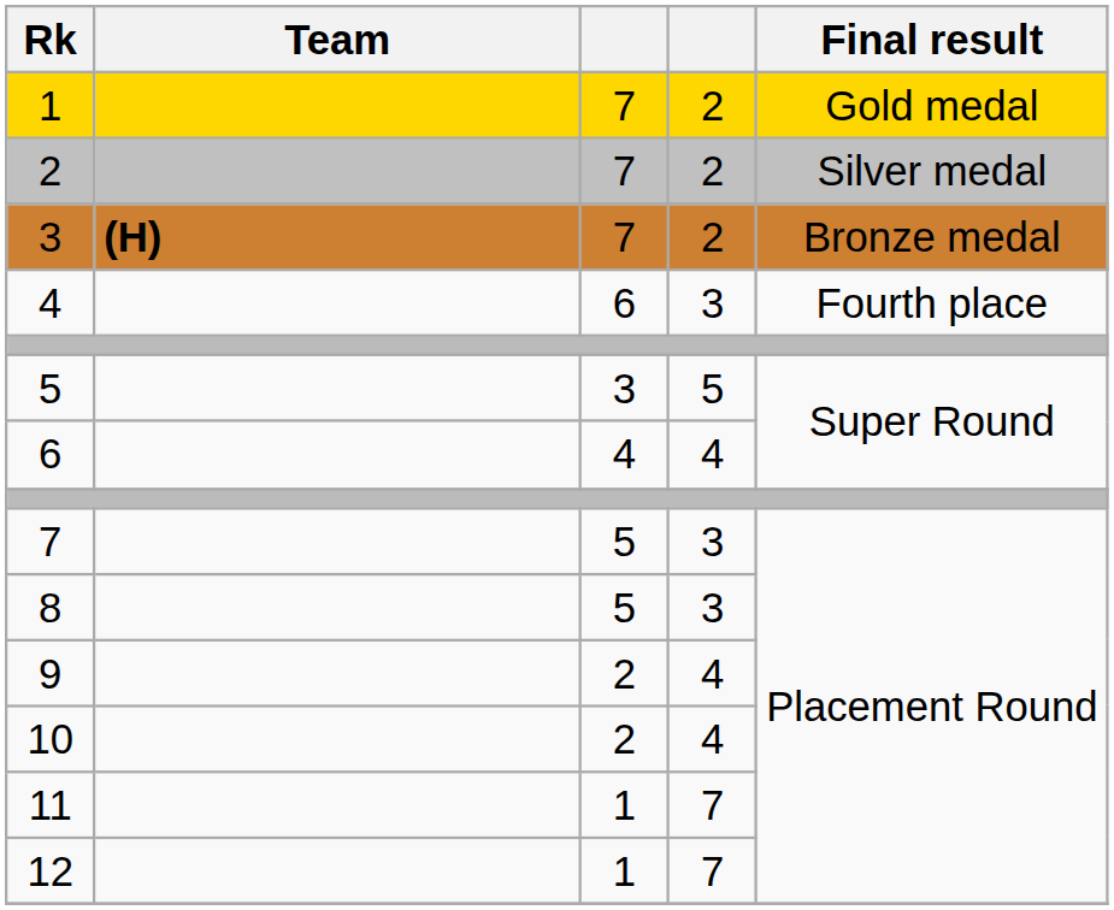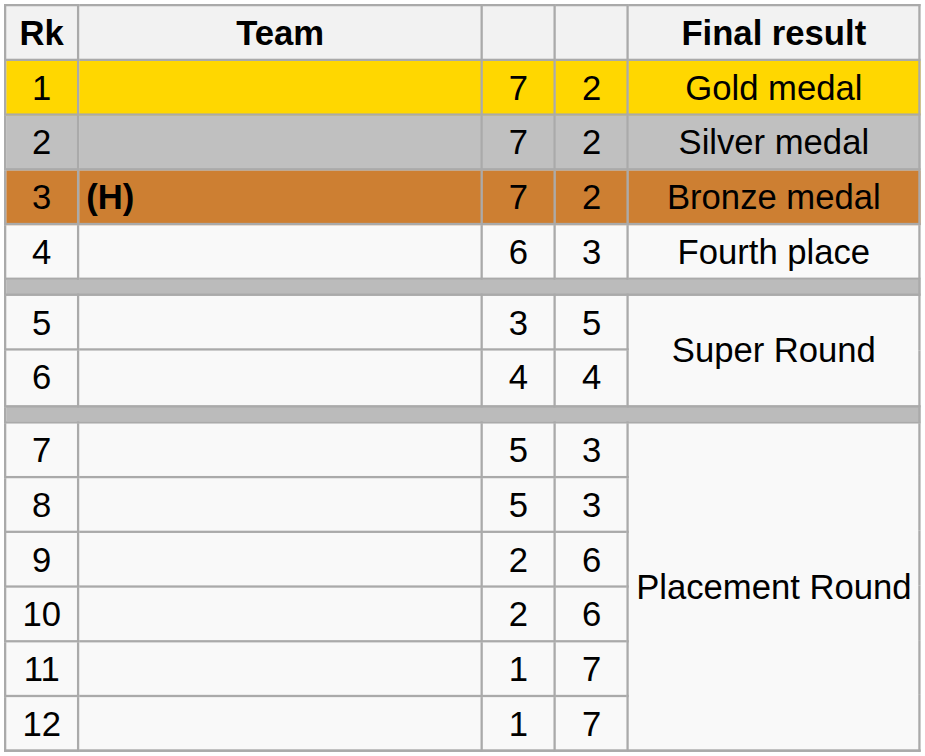9 | column 4: 4 -> 6
10 | column 4: 4 -> 6
